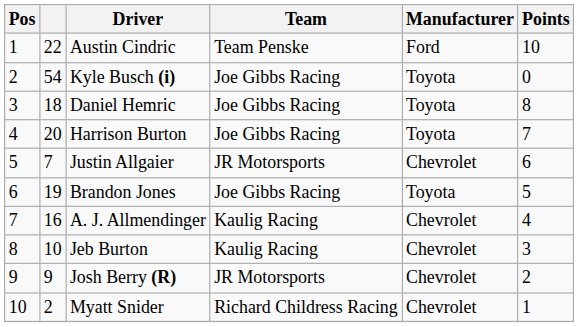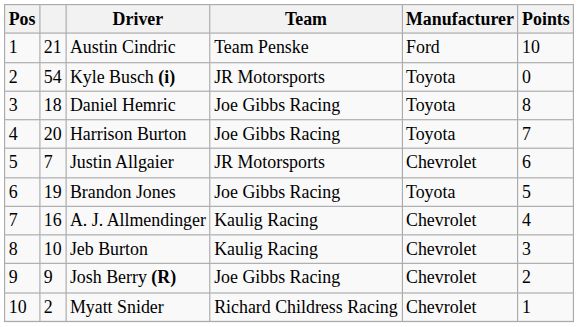Austin Cindric | column 2: 22 -> 21
Kyle Busch (i) | Team: Joe Gibbs Racing -> JR Motorsports
Josh Berry (R) | Team: JR Motorsports -> Joe Gibbs Racing
